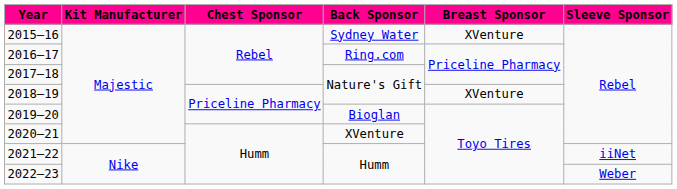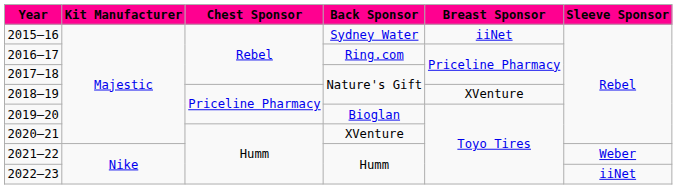2015–16 | Breast Sponsor: XVenture -> iiNet
2021–22 | Sleeve Sponsor: iiNet -> Weber
2022–23 | Sleeve Sponsor: Weber -> iiNet
